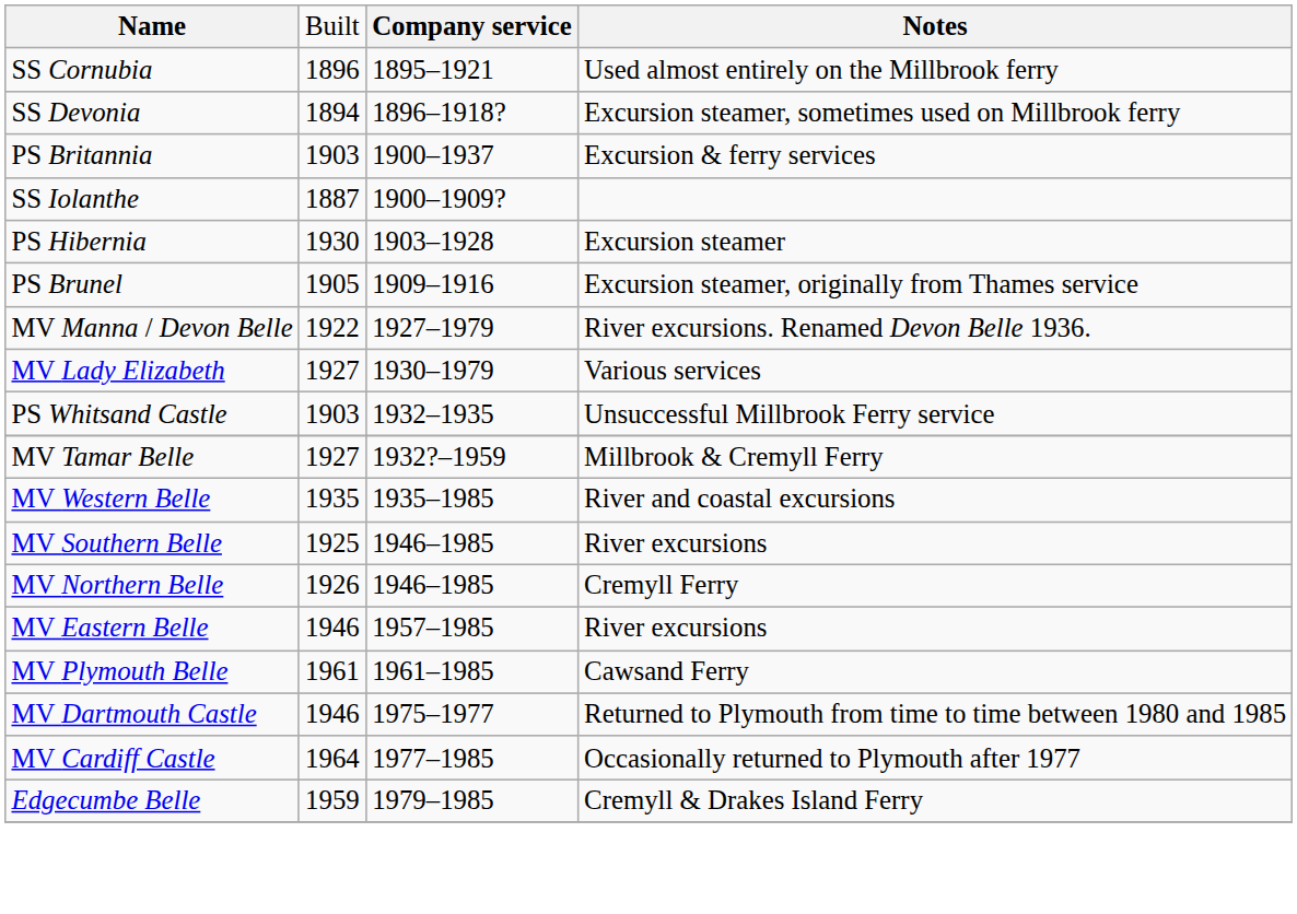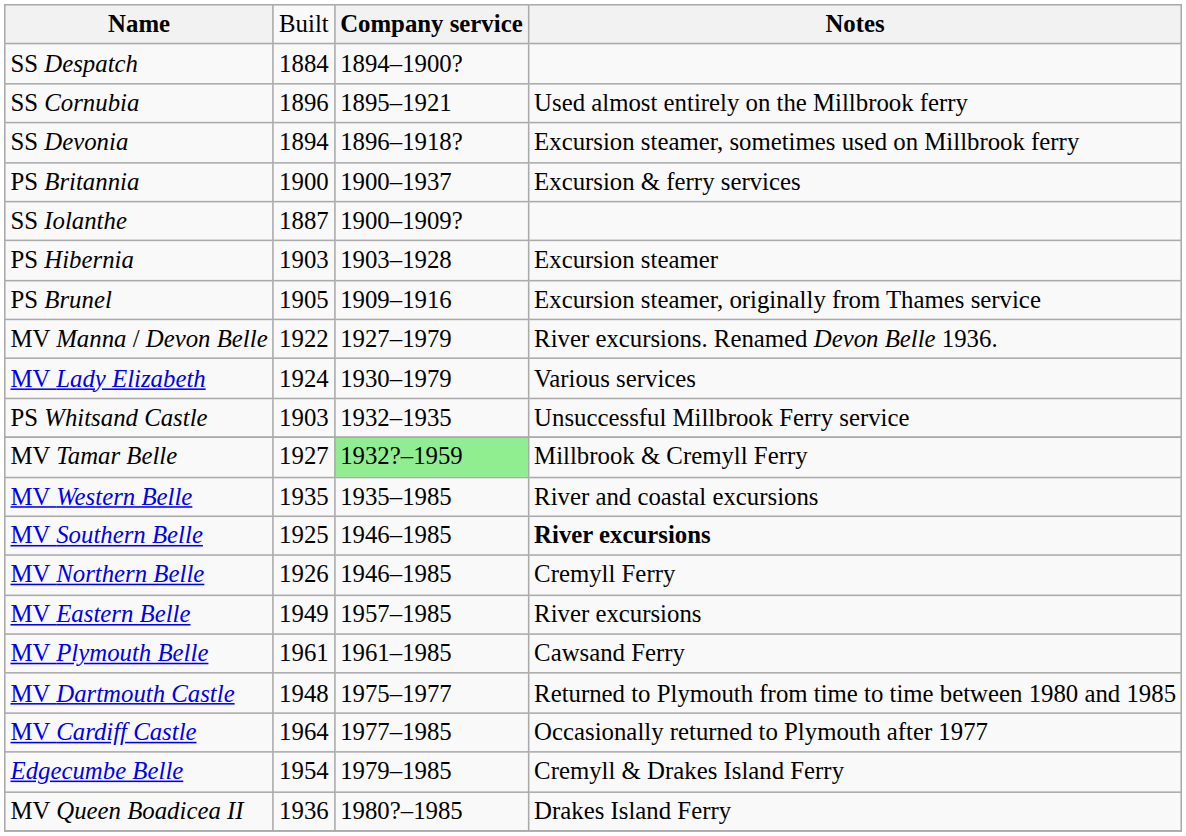+ row: SS Despatch | 1884 | 1894–1900?
PS Britannia | column 2: 1903 -> 1900
PS Hibernia | column 2: 1930 -> 1903
MV Lady Elizabeth | column 2: 1927 -> 1924
MV Tamar Belle | column 3: no background -> lightgreen background
MV Southern Belle | column 4: normal -> bold
MV Eastern Belle | column 2: 1946 -> 1949
MV Dartmouth Castle | column 2: 1946 -> 1948
Edgecumbe Belle | column 2: 1959 -> 1954
+ row: MV Queen Boadicea II | 1936 | 1980?–1985 | Drakes Island Ferry
